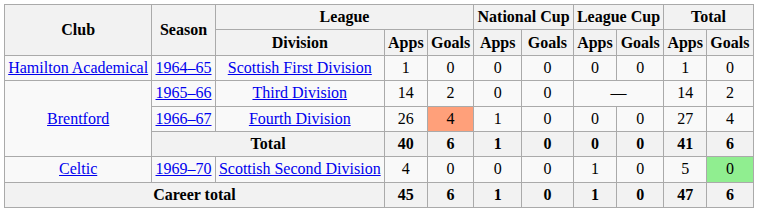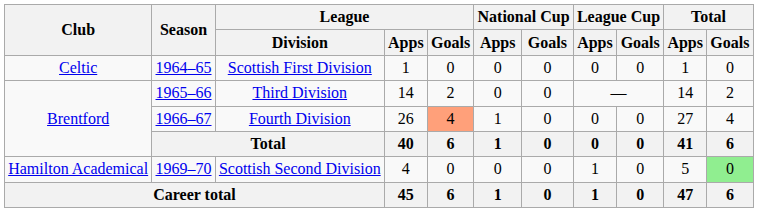Scottish First Division | Club: Hamilton Academical -> Celtic
Scottish Second Division | Club: Celtic -> Hamilton Academical
